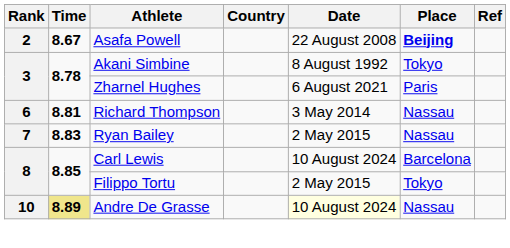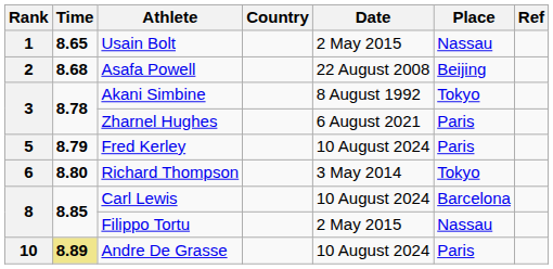+ row: 1 | 8.65 | Usain Bolt | 2 May 2015 | Nassau
Asafa Powell | Time: 8.67 -> 8.68
Asafa Powell | Place: bold -> normal
+ row: 5 | 8.79 | Fred Kerley | 10 August 2024 | Paris
Richard Thompson | Time: 8.81 -> 8.80
Richard Thompson | Place: Nassau -> Tokyo
- row: 7 | 8.83 | Ryan Bailey | 2 May 2015 | Nassau
Filippo Tortu | Place: Tokyo -> Nassau
Andre De Grasse | Date: lightyellow background -> no background
Andre De Grasse | Place: Nassau -> Paris
